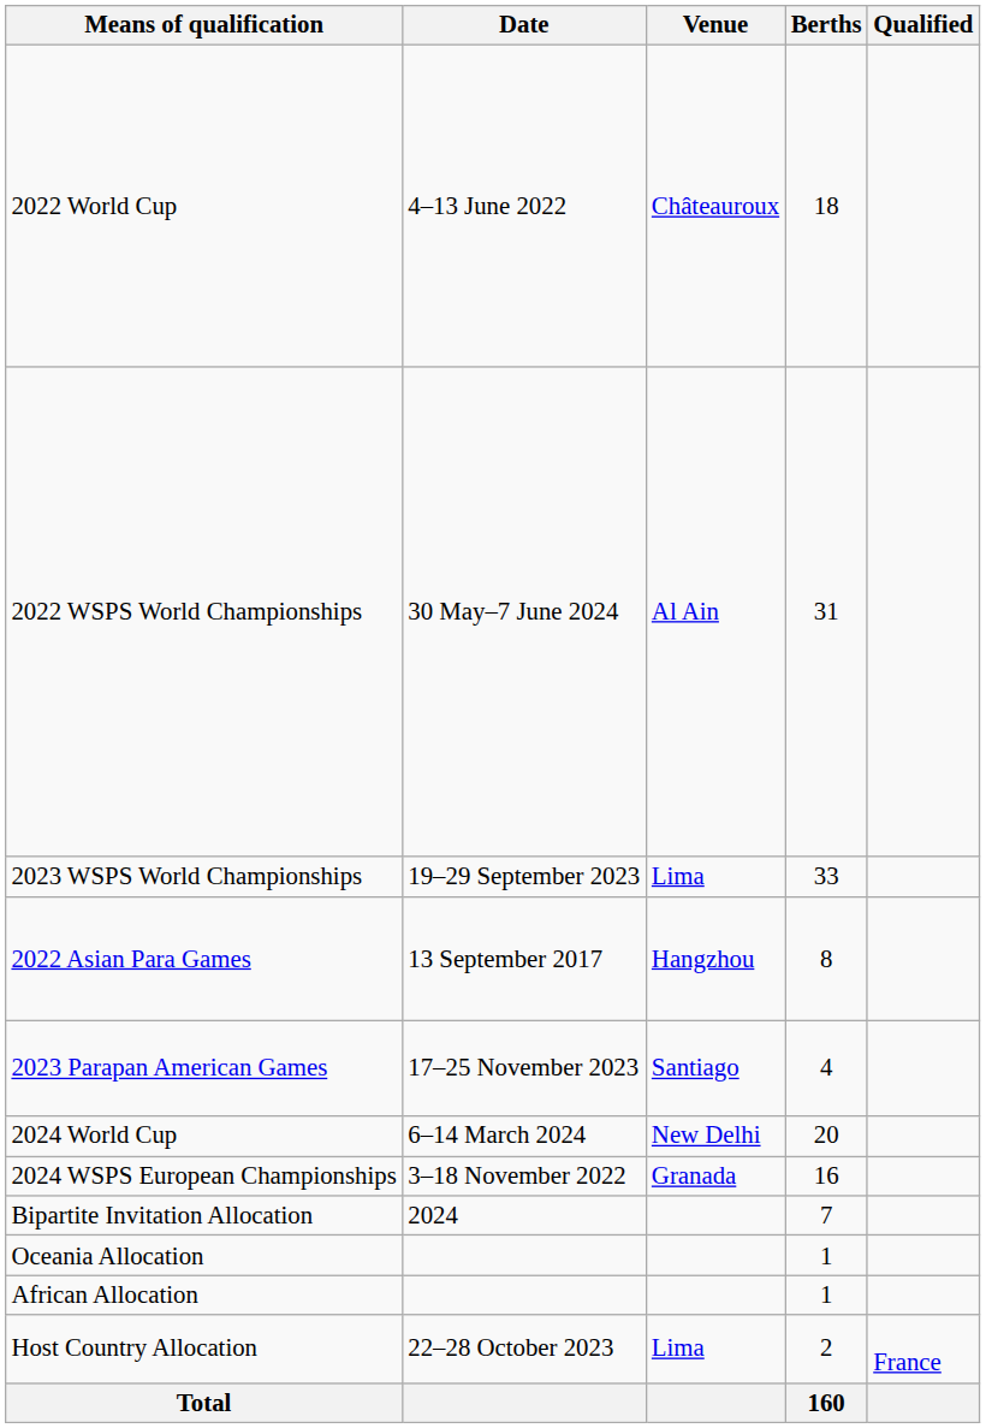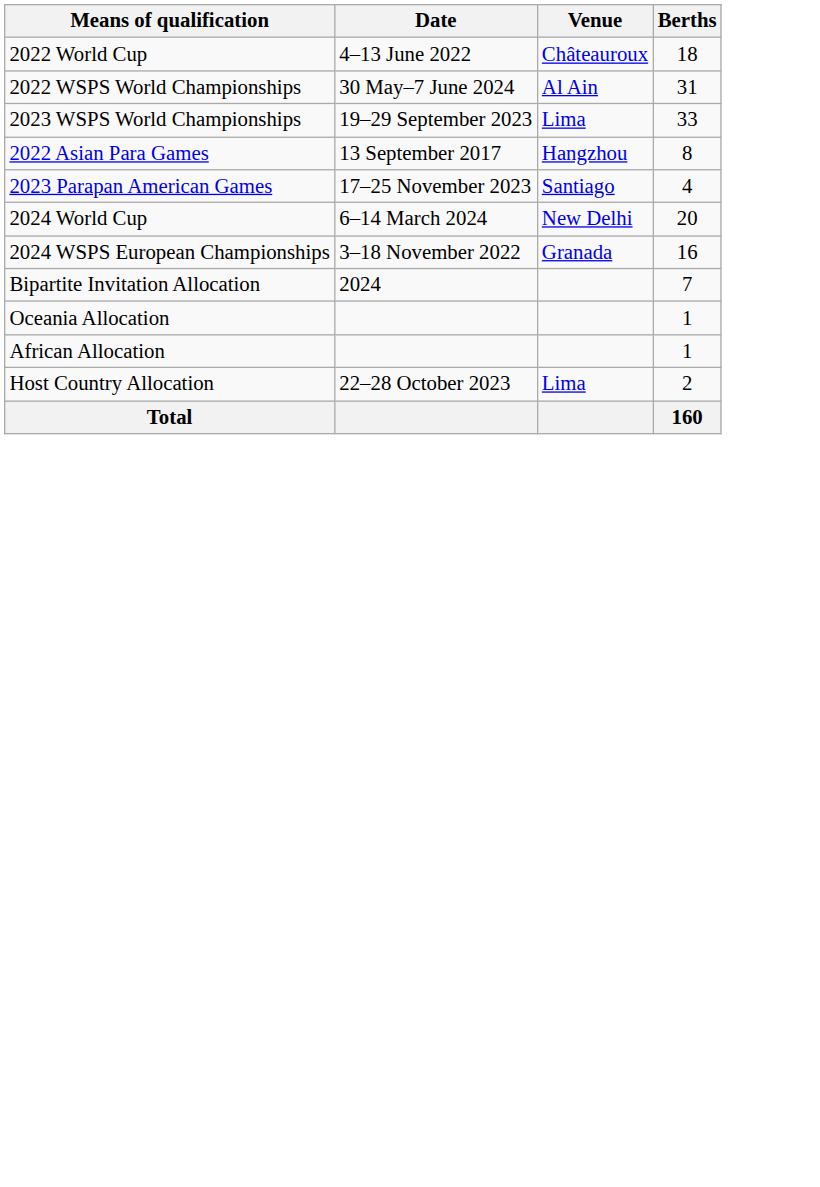- column: Qualified | France
